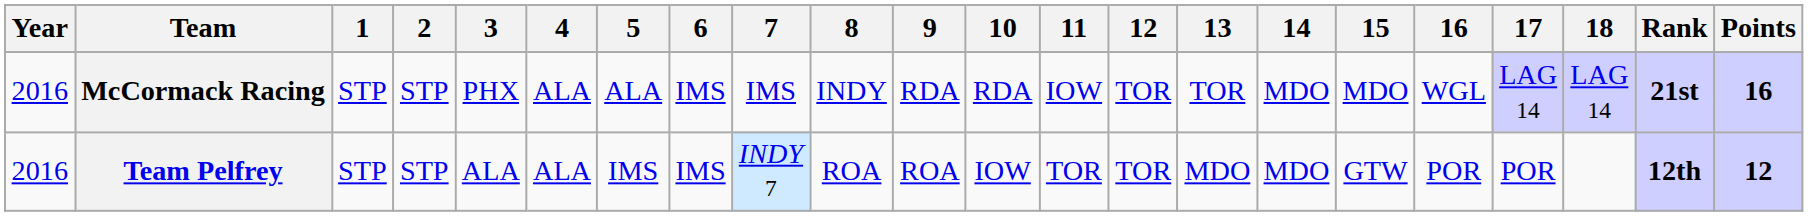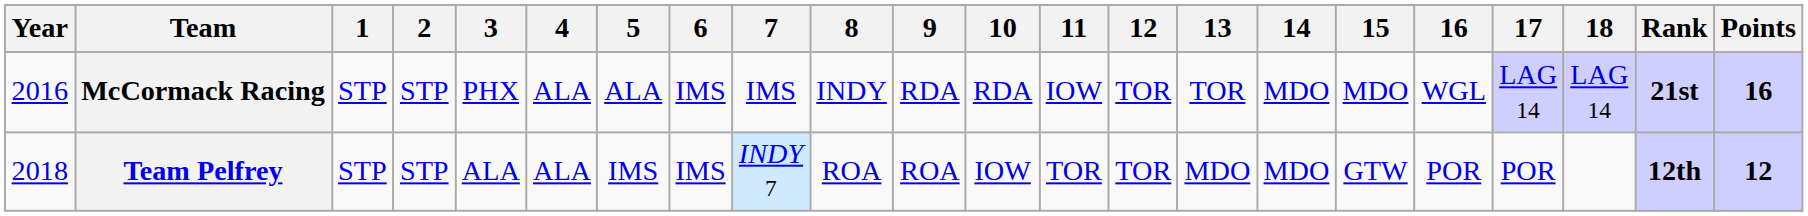Team Pelfrey | Year: 2016 -> 2018
